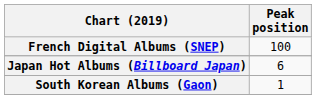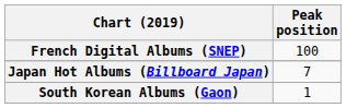Japan Hot Albums (Billboard Japan) | Peak position: 6 -> 7
